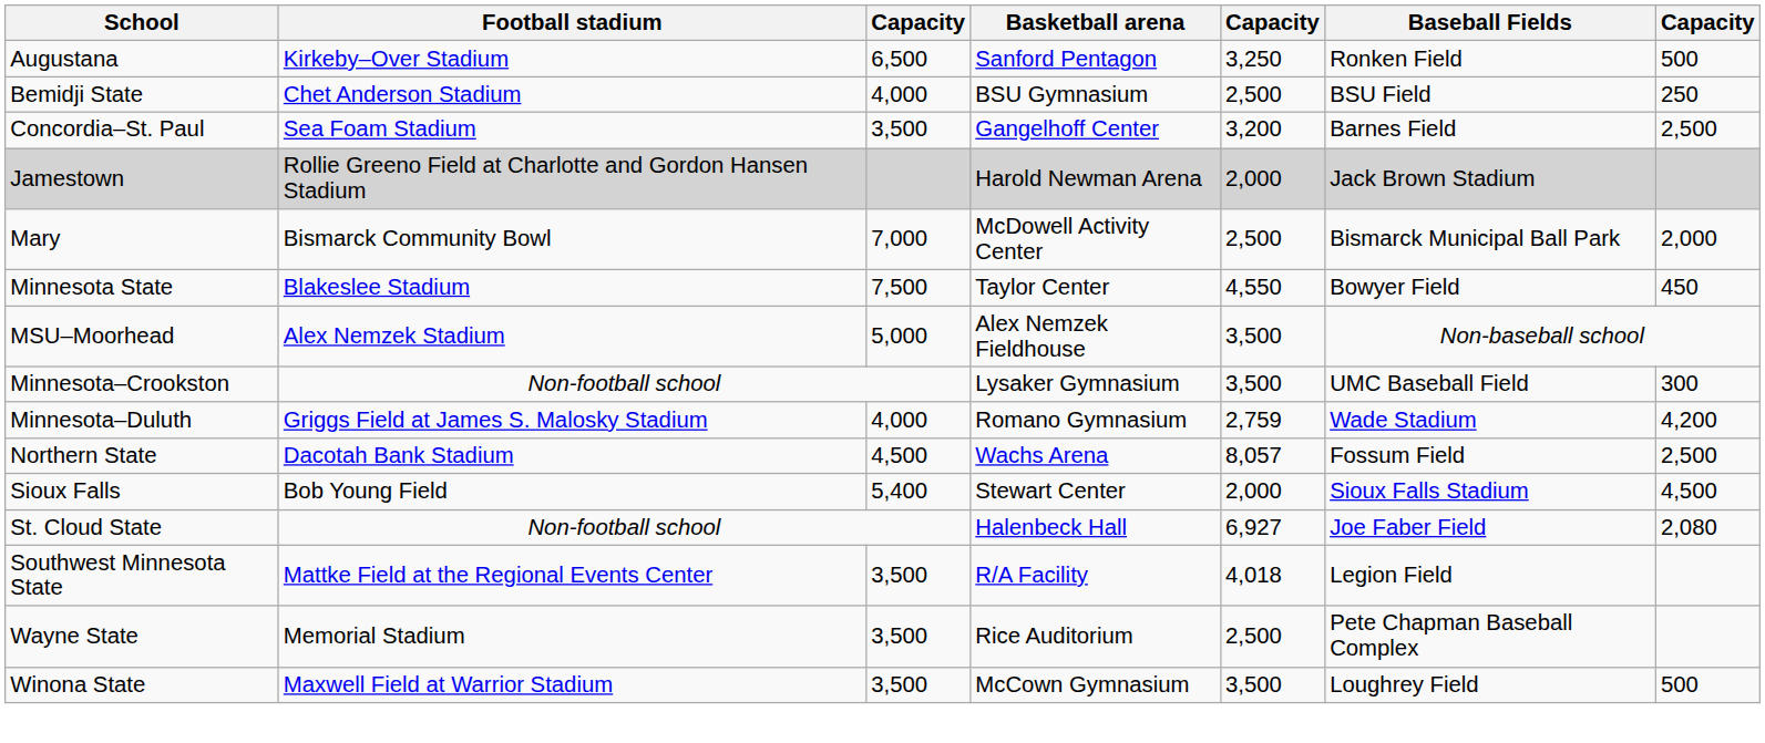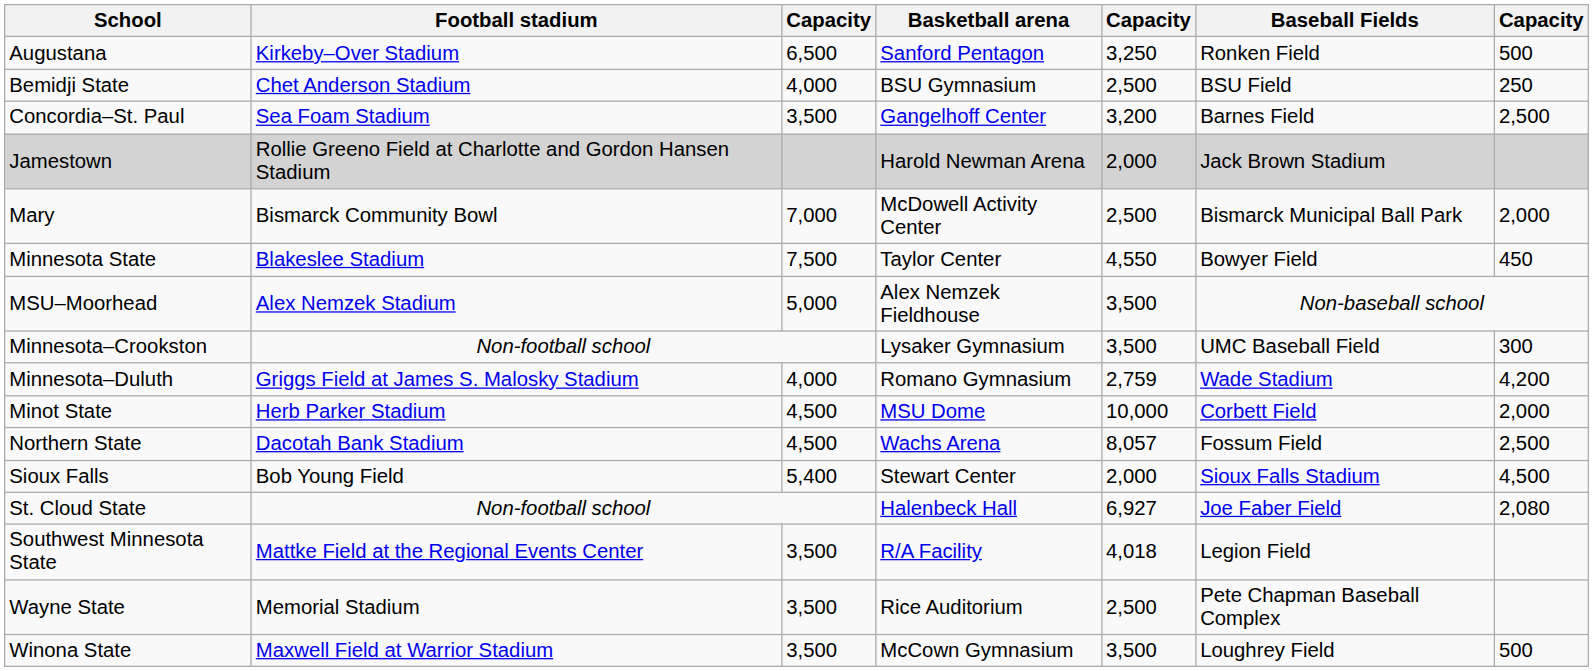+ row: Minot State | Herb Parker Stadium | 4,500 | MSU Dome | 10,000 | Corbett Field | 2,000
